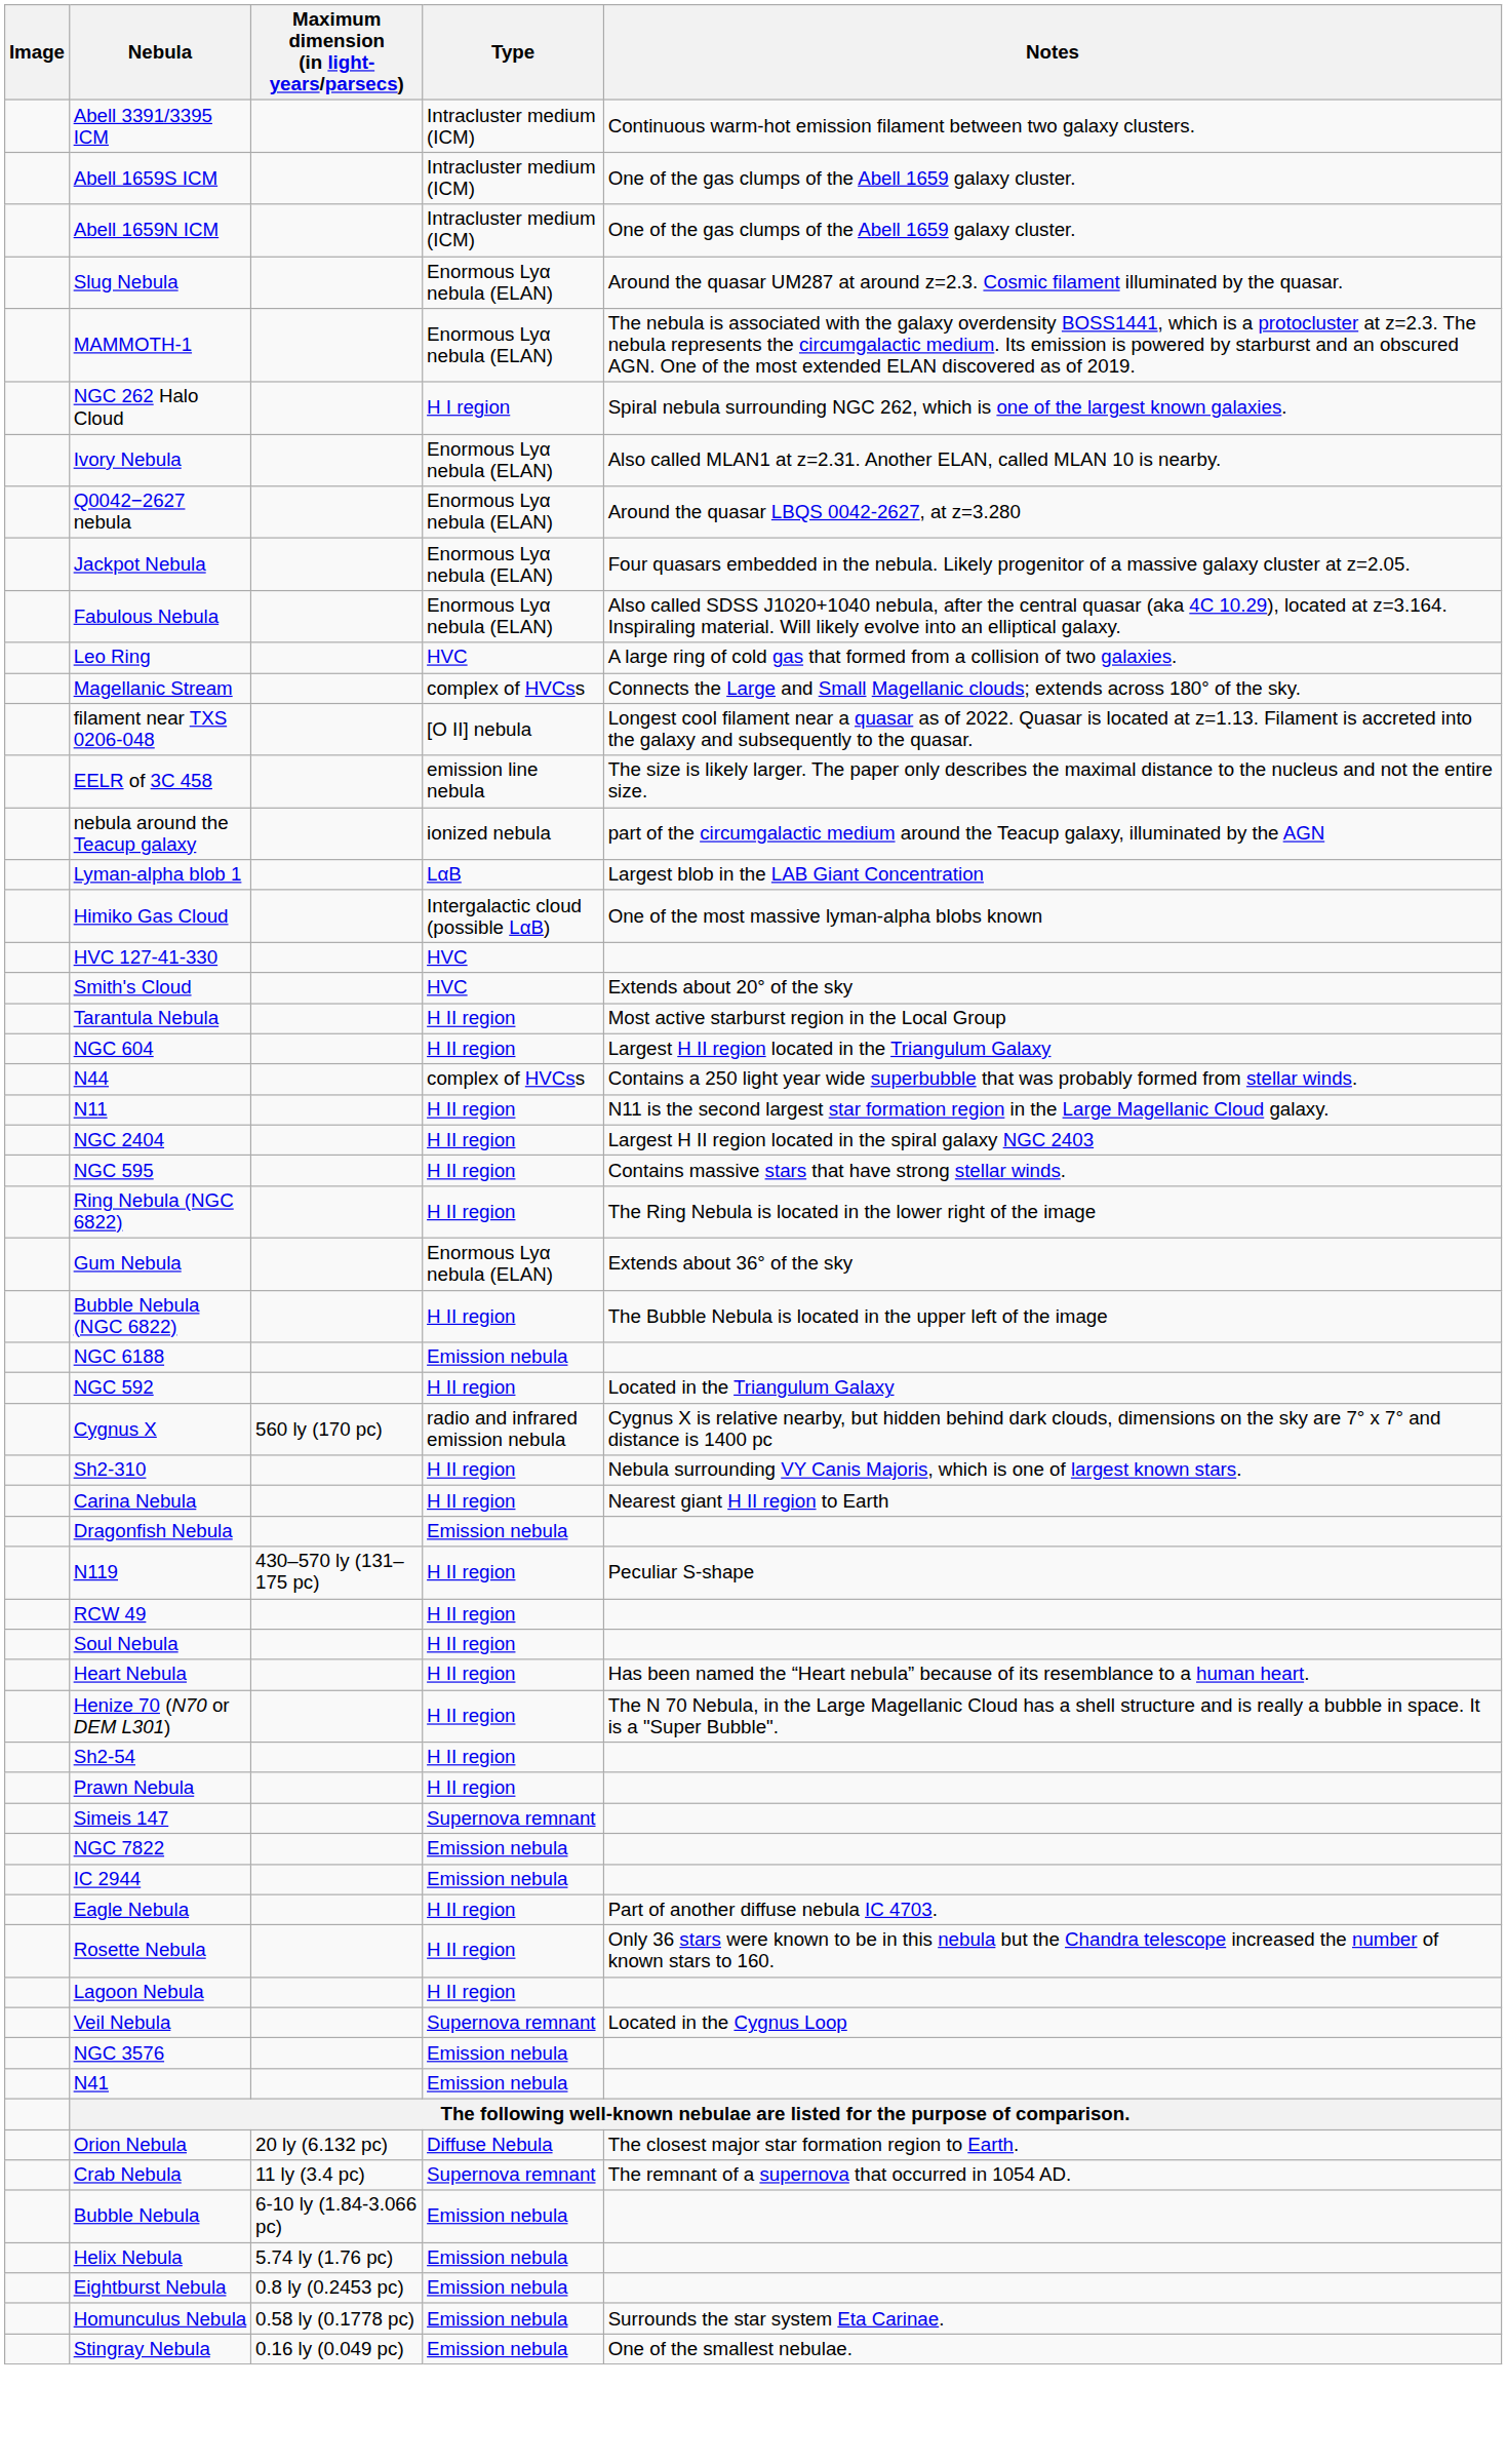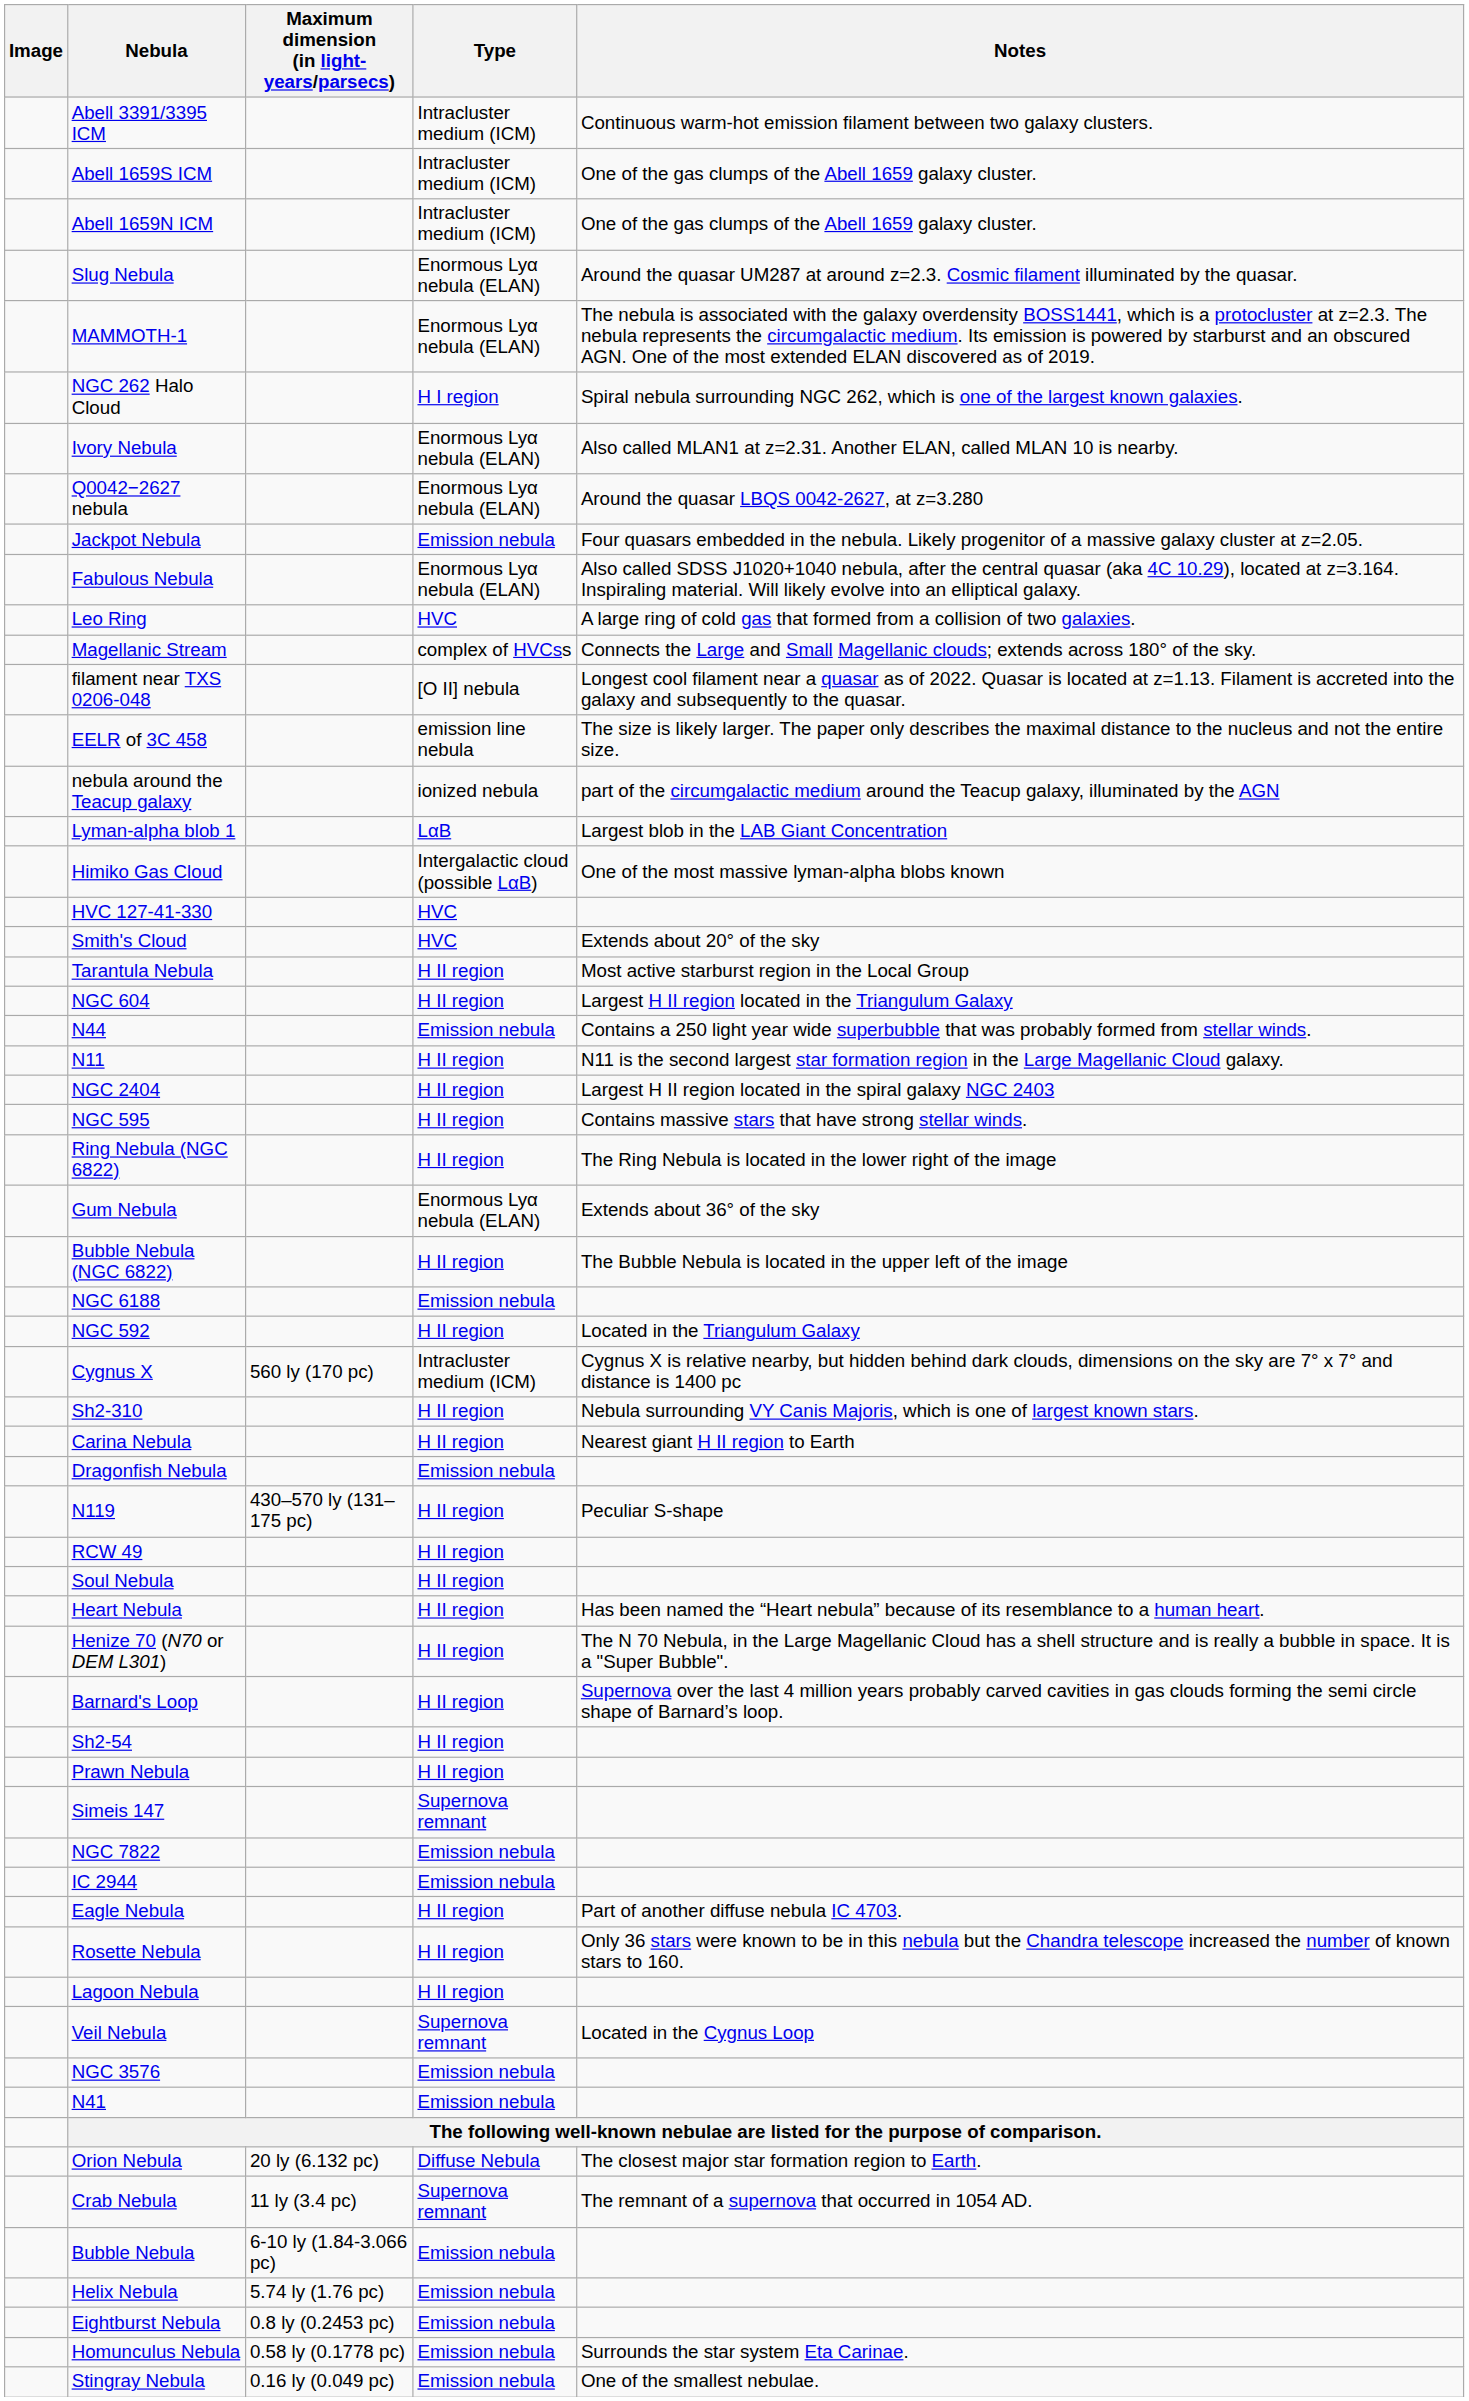Jackpot Nebula | Type: Enormous Lyα nebula (ELAN) -> Emission nebula
N44 | Type: complex of HVCss -> Emission nebula
Cygnus X | Type: radio and infrared emission nebula -> Intracluster medium (ICM)
+ row: Barnard's Loop | H II region | Supernova over the last 4 million years probably carved cavities in gas clouds forming the semi circle shape of Barnard’s loop.
